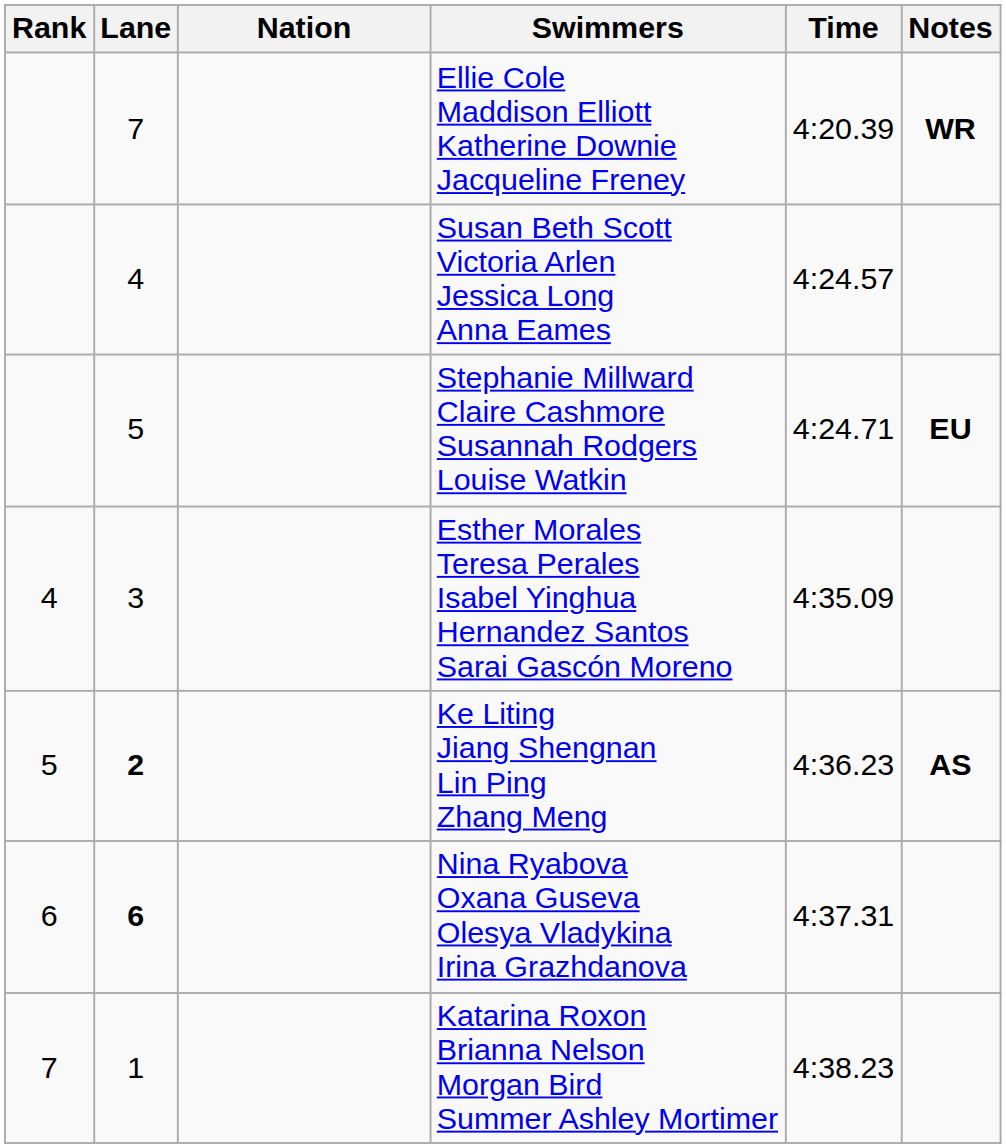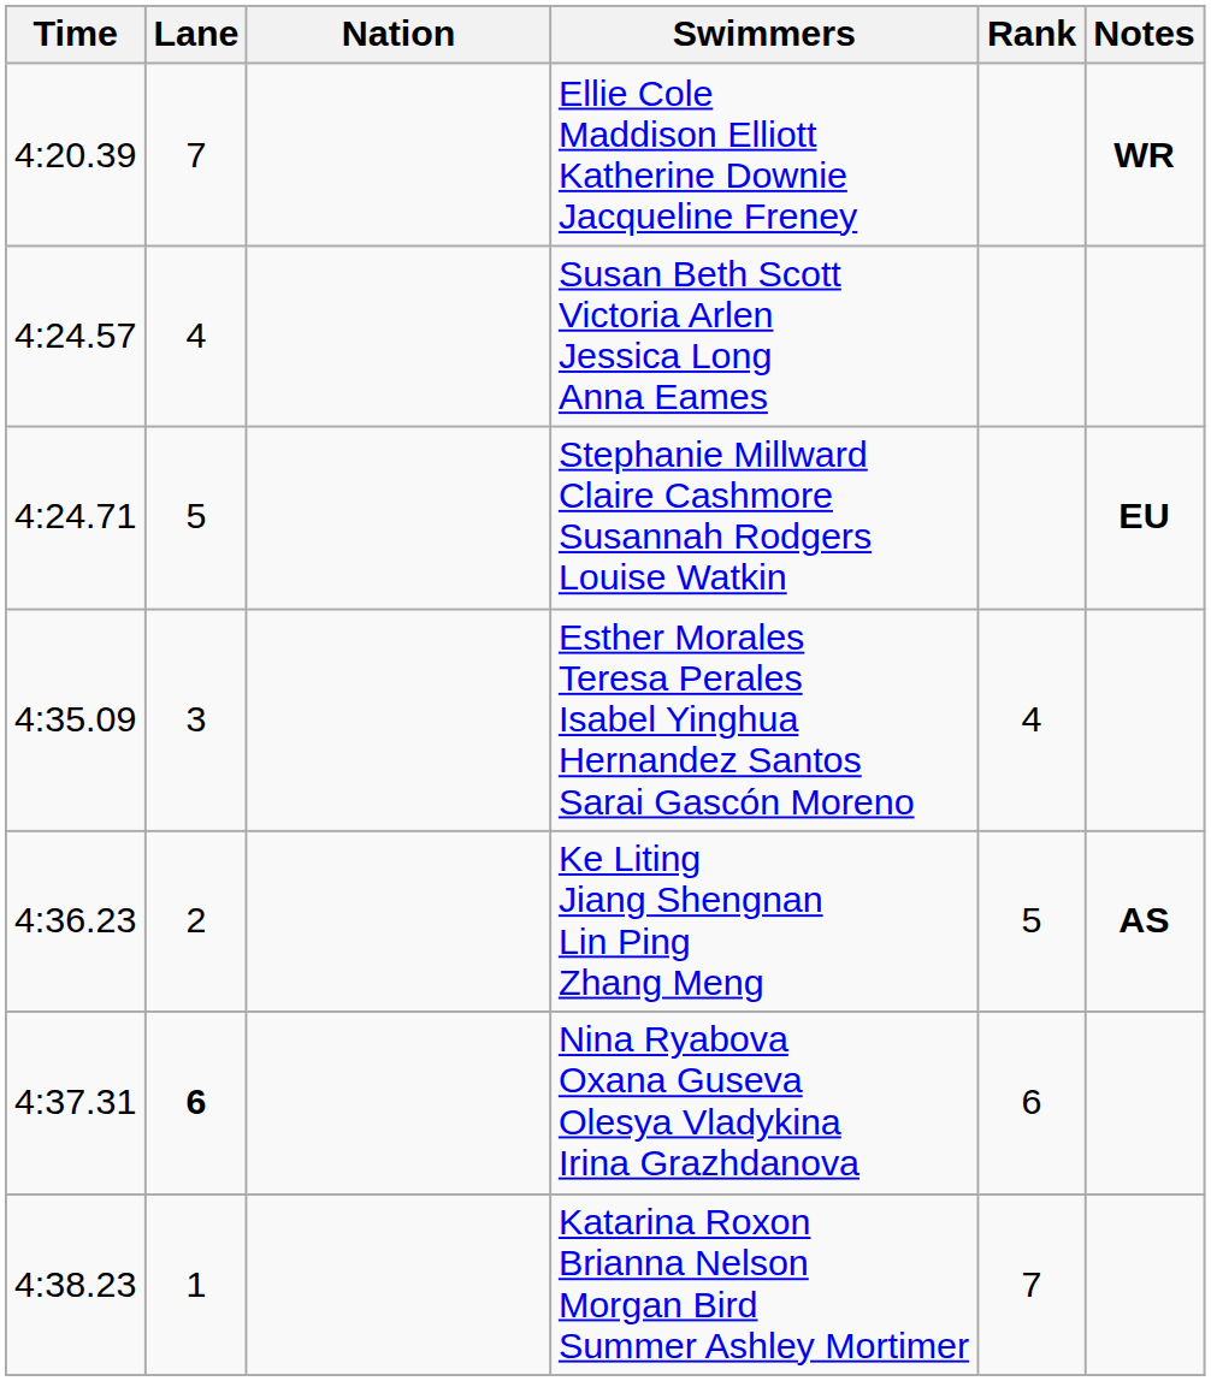columns swapped: Rank <-> Time
Ke Liting Jiang Shengnan Lin Ping Zhang Meng | Lane: bold -> normal
